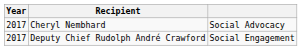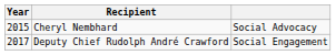Cheryl Nembhard | Year: 2017 -> 2015
